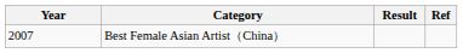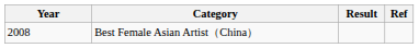Best Female Asian Artist（China） | Year: 2007 -> 2008
